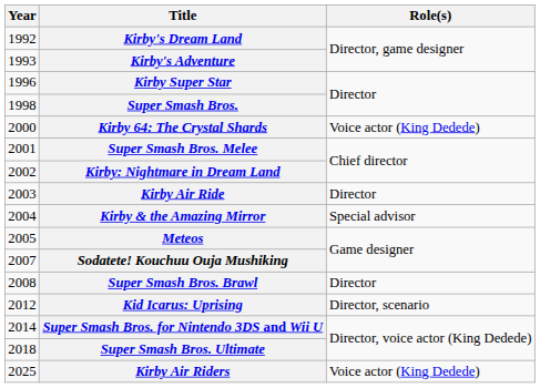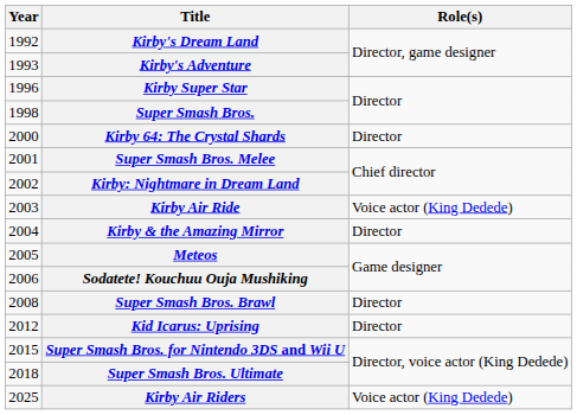Kirby 64: The Crystal Shards | Role(s): Voice actor (King Dedede) -> Director
Kirby Air Ride | Role(s): Director -> Voice actor (King Dedede)
Kirby & the Amazing Mirror | Role(s): Special advisor -> Director
Sodatete! Kouchuu Ouja Mushiking | Year: 2007 -> 2006
Kid Icarus: Uprising | Role(s): Director, scenario -> Director
Super Smash Bros. for Nintendo 3DS and Wii U | Year: 2014 -> 2015
